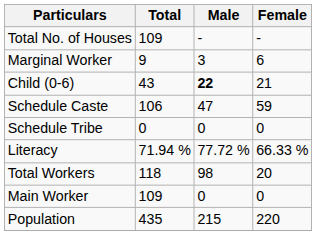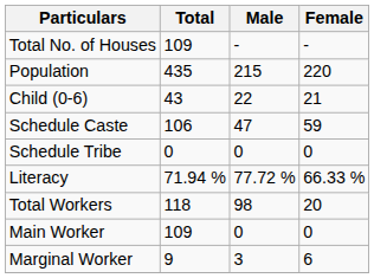rows swapped: Population <-> Marginal Worker
Child (0-6) | Male: bold -> normal
